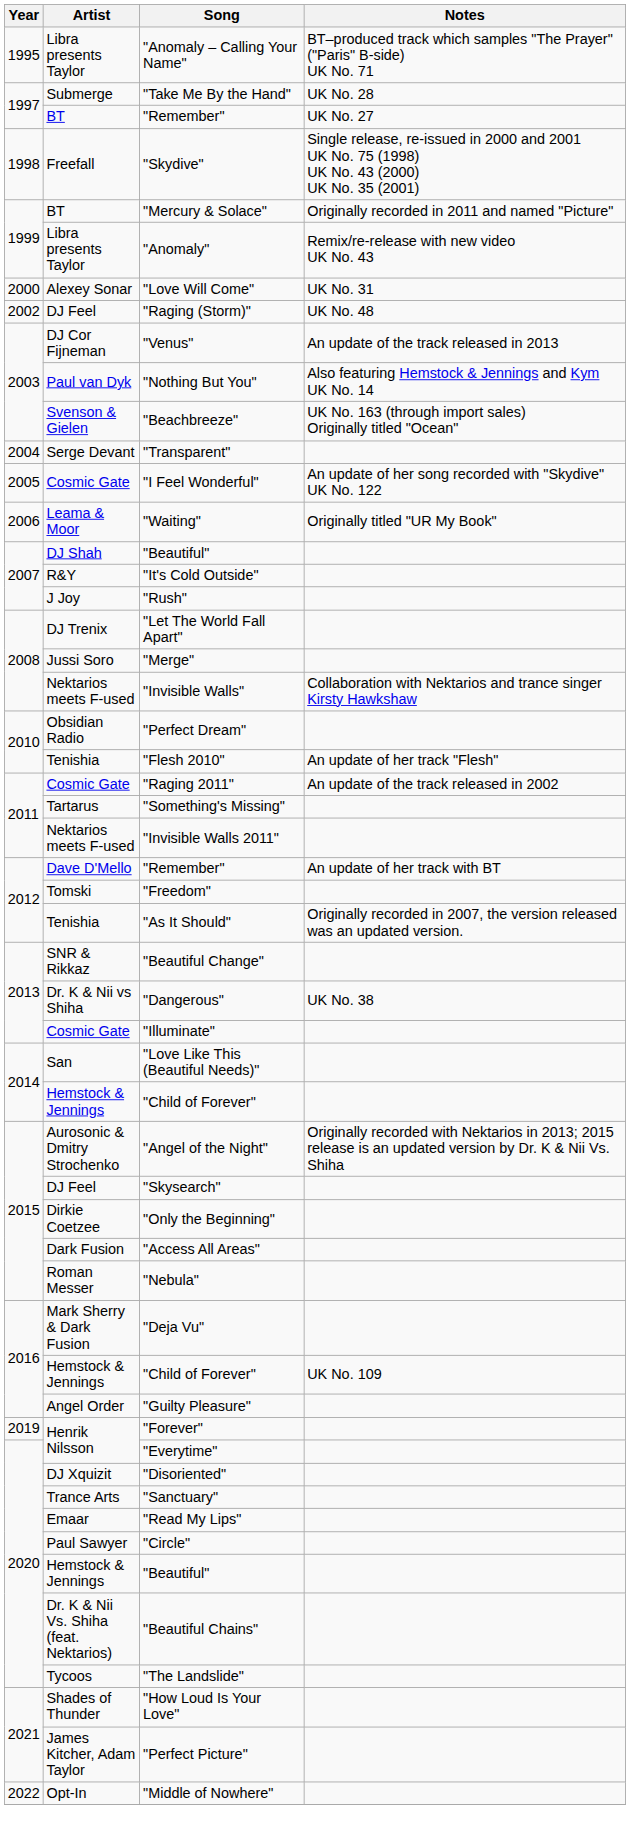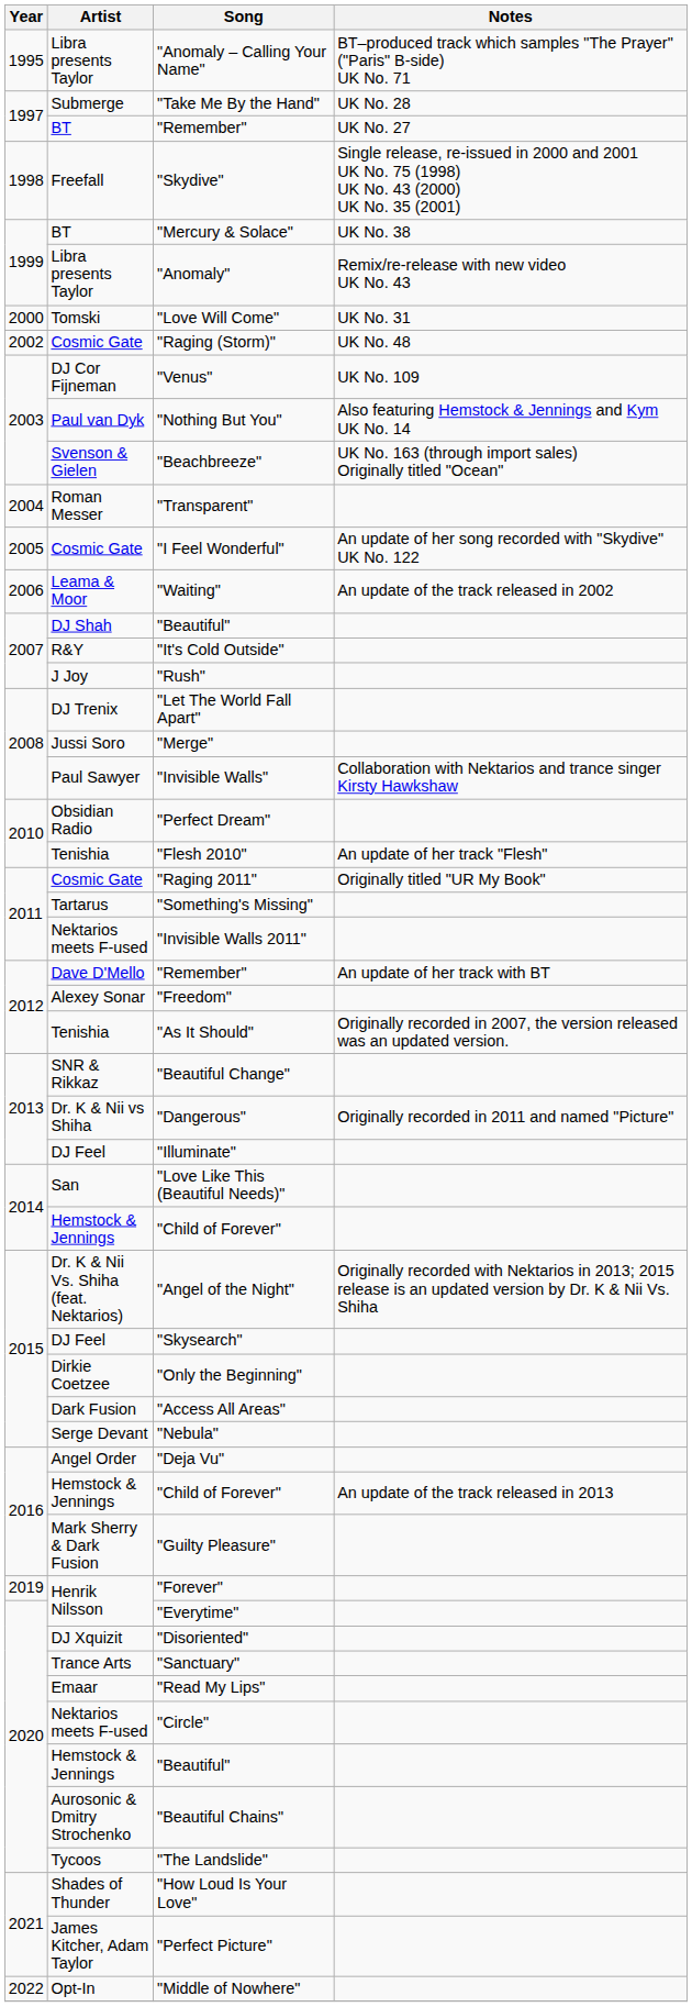"Mercury & Solace" | Notes: Originally recorded in 2011 and named "Picture" -> UK No. 38
"Love Will Come" | Artist: Alexey Sonar -> Tomski
"Raging (Storm)" | Artist: DJ Feel -> Cosmic Gate
"Venus" | Notes: An update of the track released in 2013 -> UK No. 109
"Transparent" | Artist: Serge Devant -> Roman Messer
"Waiting" | Notes: Originally titled "UR My Book" -> An update of the track released in 2002
"Invisible Walls" | Artist: Nektarios meets F-used -> Paul Sawyer
"Raging 2011" | Notes: An update of the track released in 2002 -> Originally titled "UR My Book"
"Freedom" | Artist: Tomski -> Alexey Sonar
"Dangerous" | Notes: UK No. 38 -> Originally recorded in 2011 and named "Picture"
"Illuminate" | Artist: Cosmic Gate -> DJ Feel
"Angel of the Night" | Artist: Aurosonic & Dmitry Strochenko -> Dr. K & Nii Vs. Shiha (feat. Nektarios)
"Nebula" | Artist: Roman Messer -> Serge Devant
"Deja Vu" | Artist: Mark Sherry & Dark Fusion -> Angel Order
2016 / "Child of Forever" | Notes: UK No. 109 -> An update of the track released in 2013
"Guilty Pleasure" | Artist: Angel Order -> Mark Sherry & Dark Fusion
"Circle" | Artist: Paul Sawyer -> Nektarios meets F-used
"Beautiful Chains" | Artist: Dr. K & Nii Vs. Shiha (feat. Nektarios) -> Aurosonic & Dmitry Strochenko
